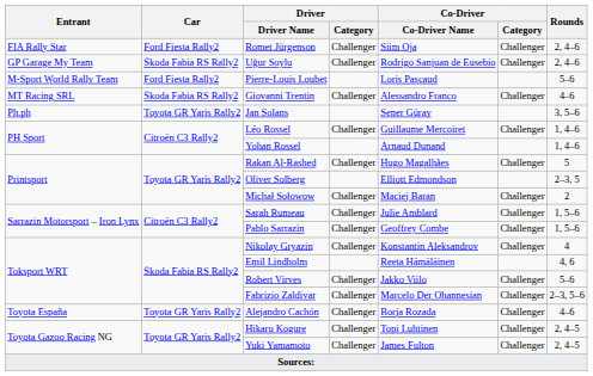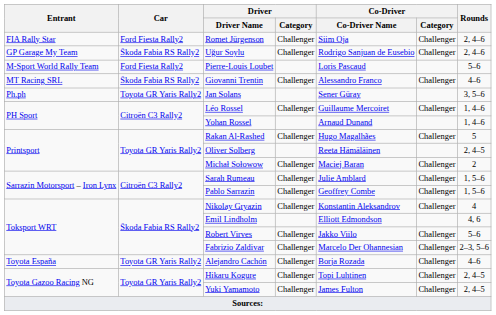Oliver Solberg | Co-Driver / Co-Driver Name: Elliott Edmondson -> Reeta Hämäläinen
Oliver Solberg | Rounds: 2–3, 5 -> 2, 4–5
Emil Lindholm | Co-Driver / Co-Driver Name: Reeta Hämäläinen -> Elliott Edmondson
